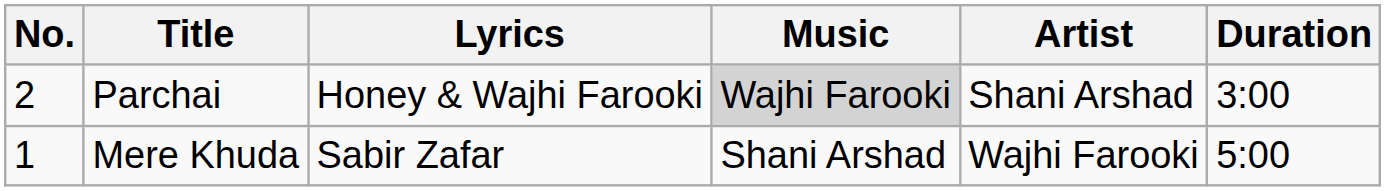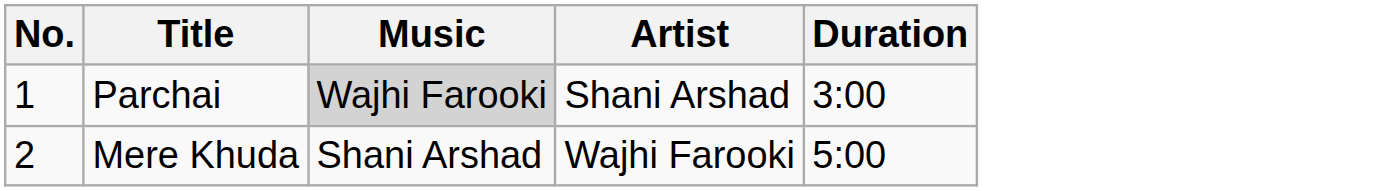- column: Lyrics | Honey & Wajhi Farooki | Sabir Zafar
Parchai | No.: 2 -> 1
Mere Khuda | No.: 1 -> 2
